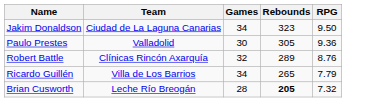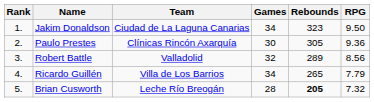+ column: Rank | 1. | 2. | 3. | 4. | 5.
Paulo Prestes | Team: Valladolid -> Clínicas Rincón Axarquía
Robert Battle | Team: Clínicas Rincón Axarquía -> Valladolid
Robert Battle | RPG: 8.76 -> 8.56
